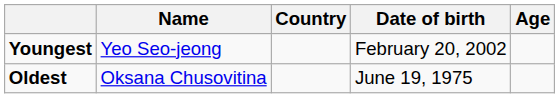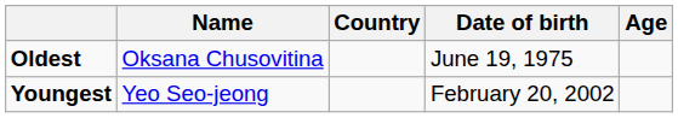rows swapped: Youngest <-> Oldest
